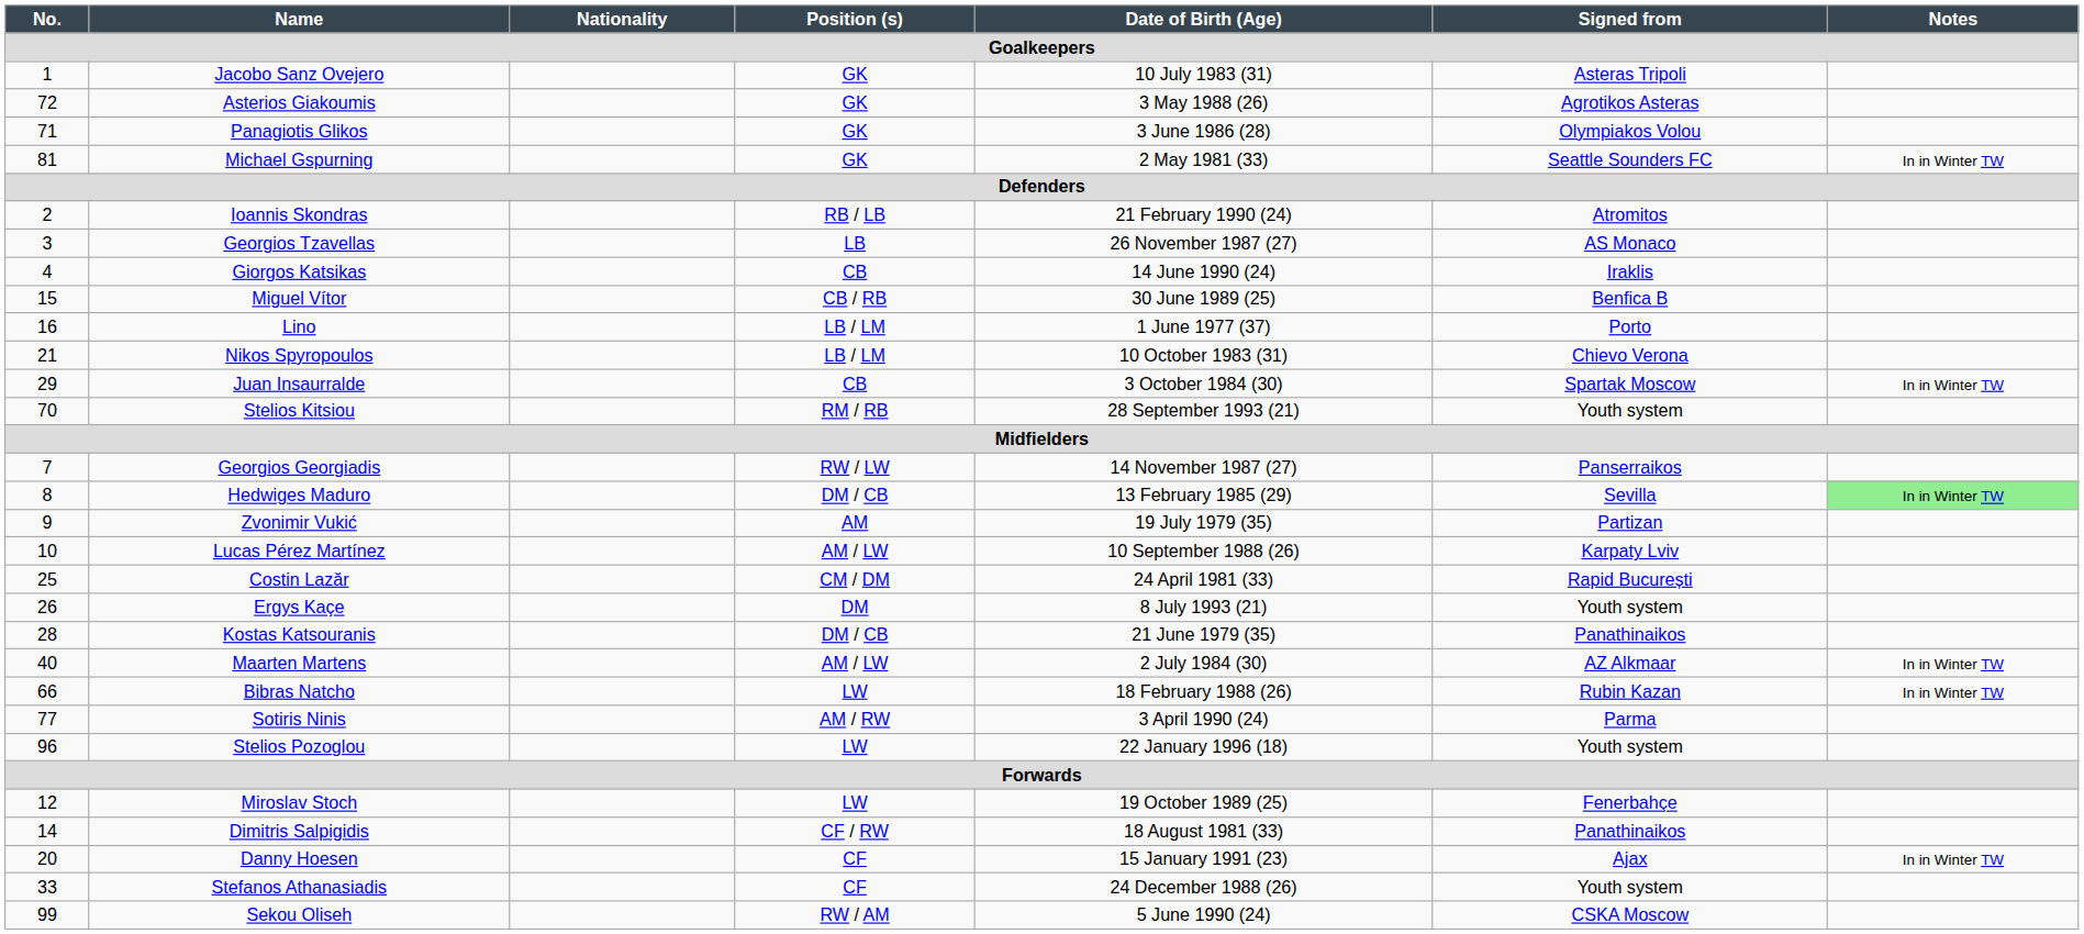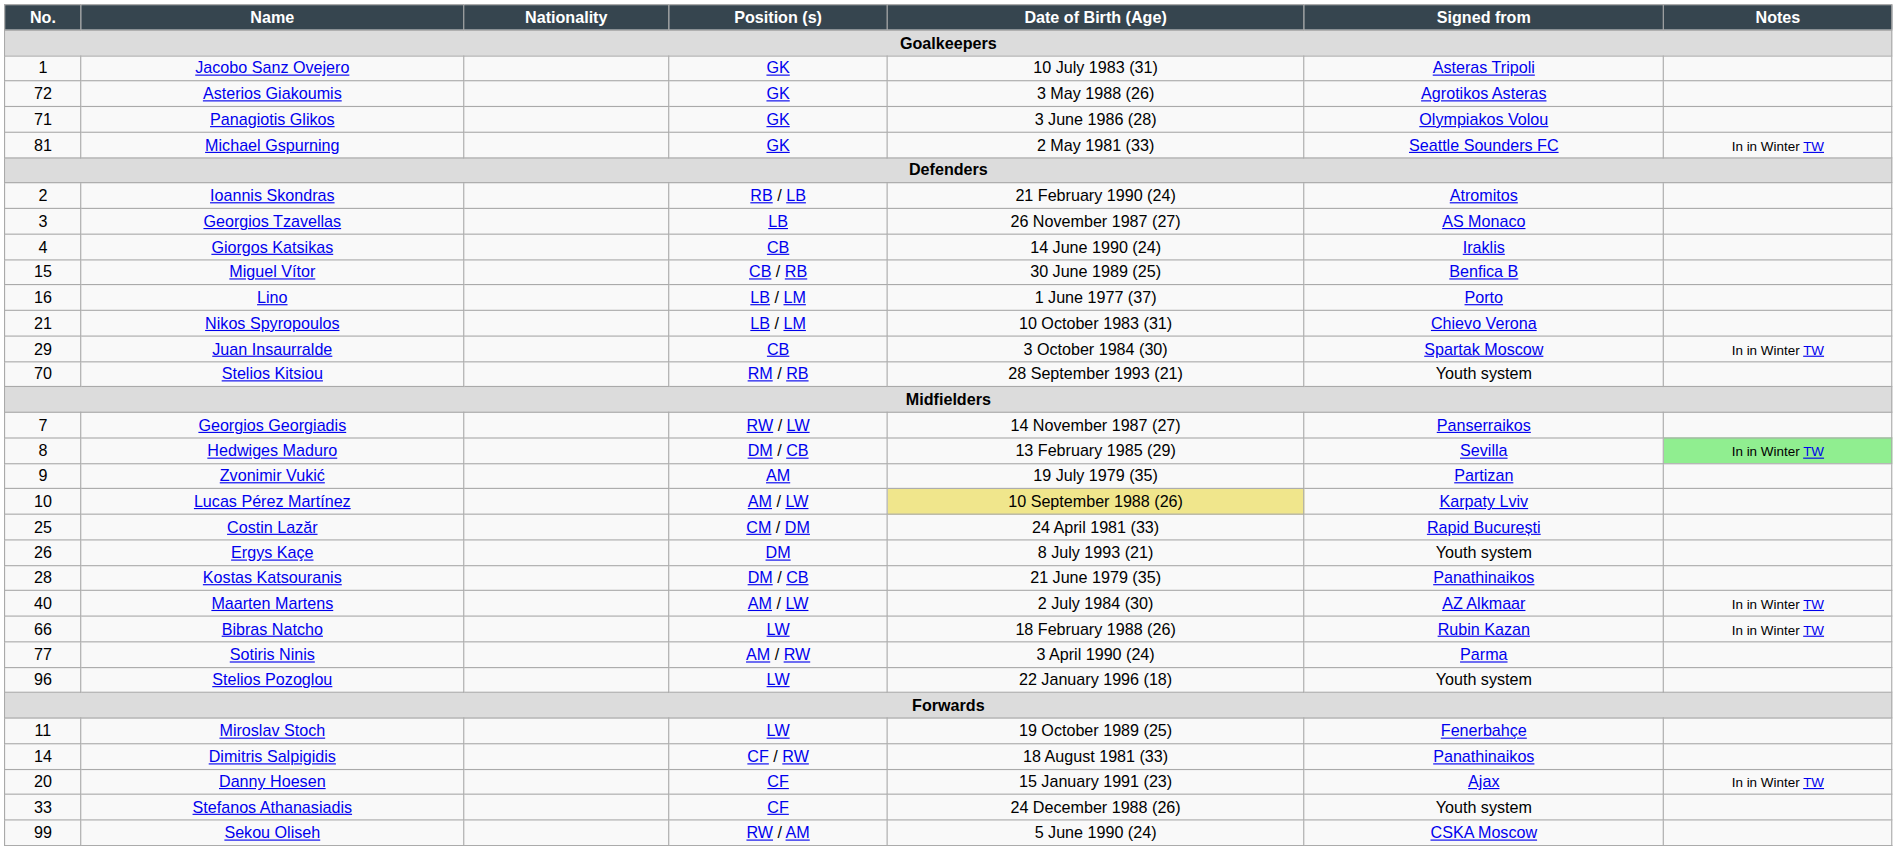Lucas Pérez Martínez | Date of Birth (Age): no background -> khaki background
Miroslav Stoch | No.: 12 -> 11
